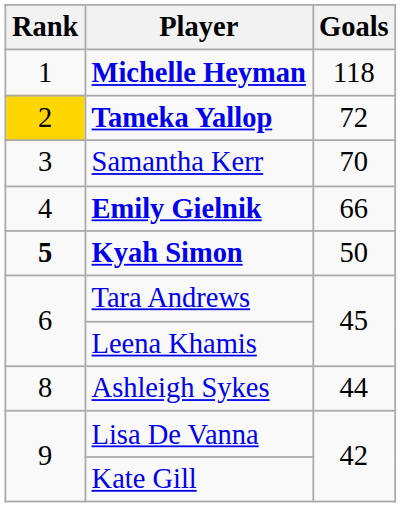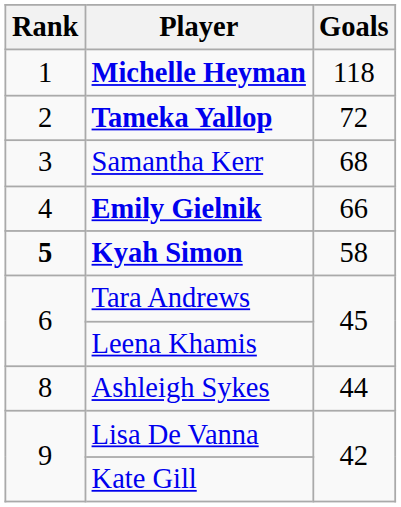Tameka Yallop | Rank: gold background -> no background
Samantha Kerr | Goals: 70 -> 68
Kyah Simon | Goals: 50 -> 58
